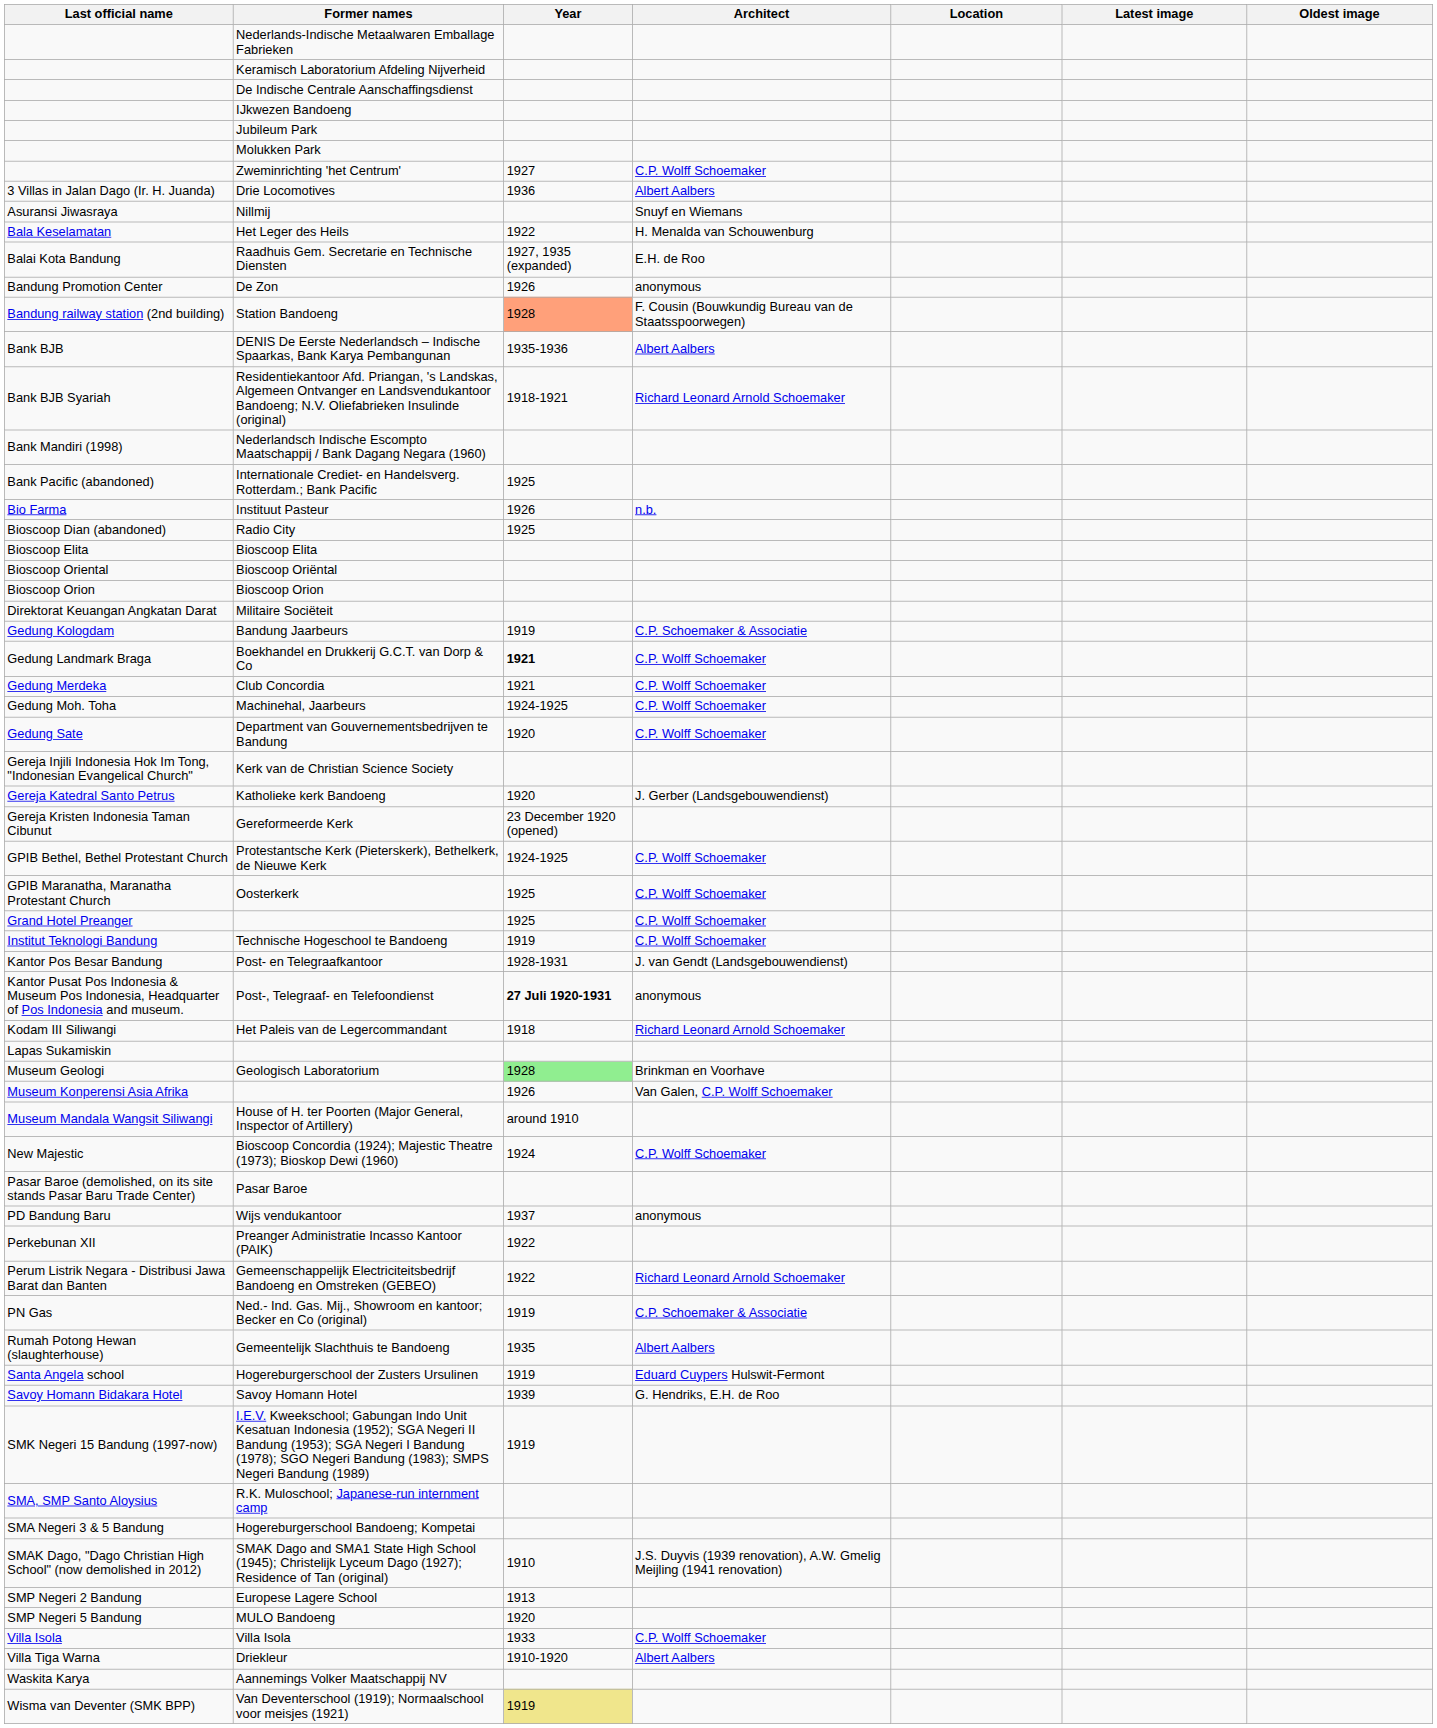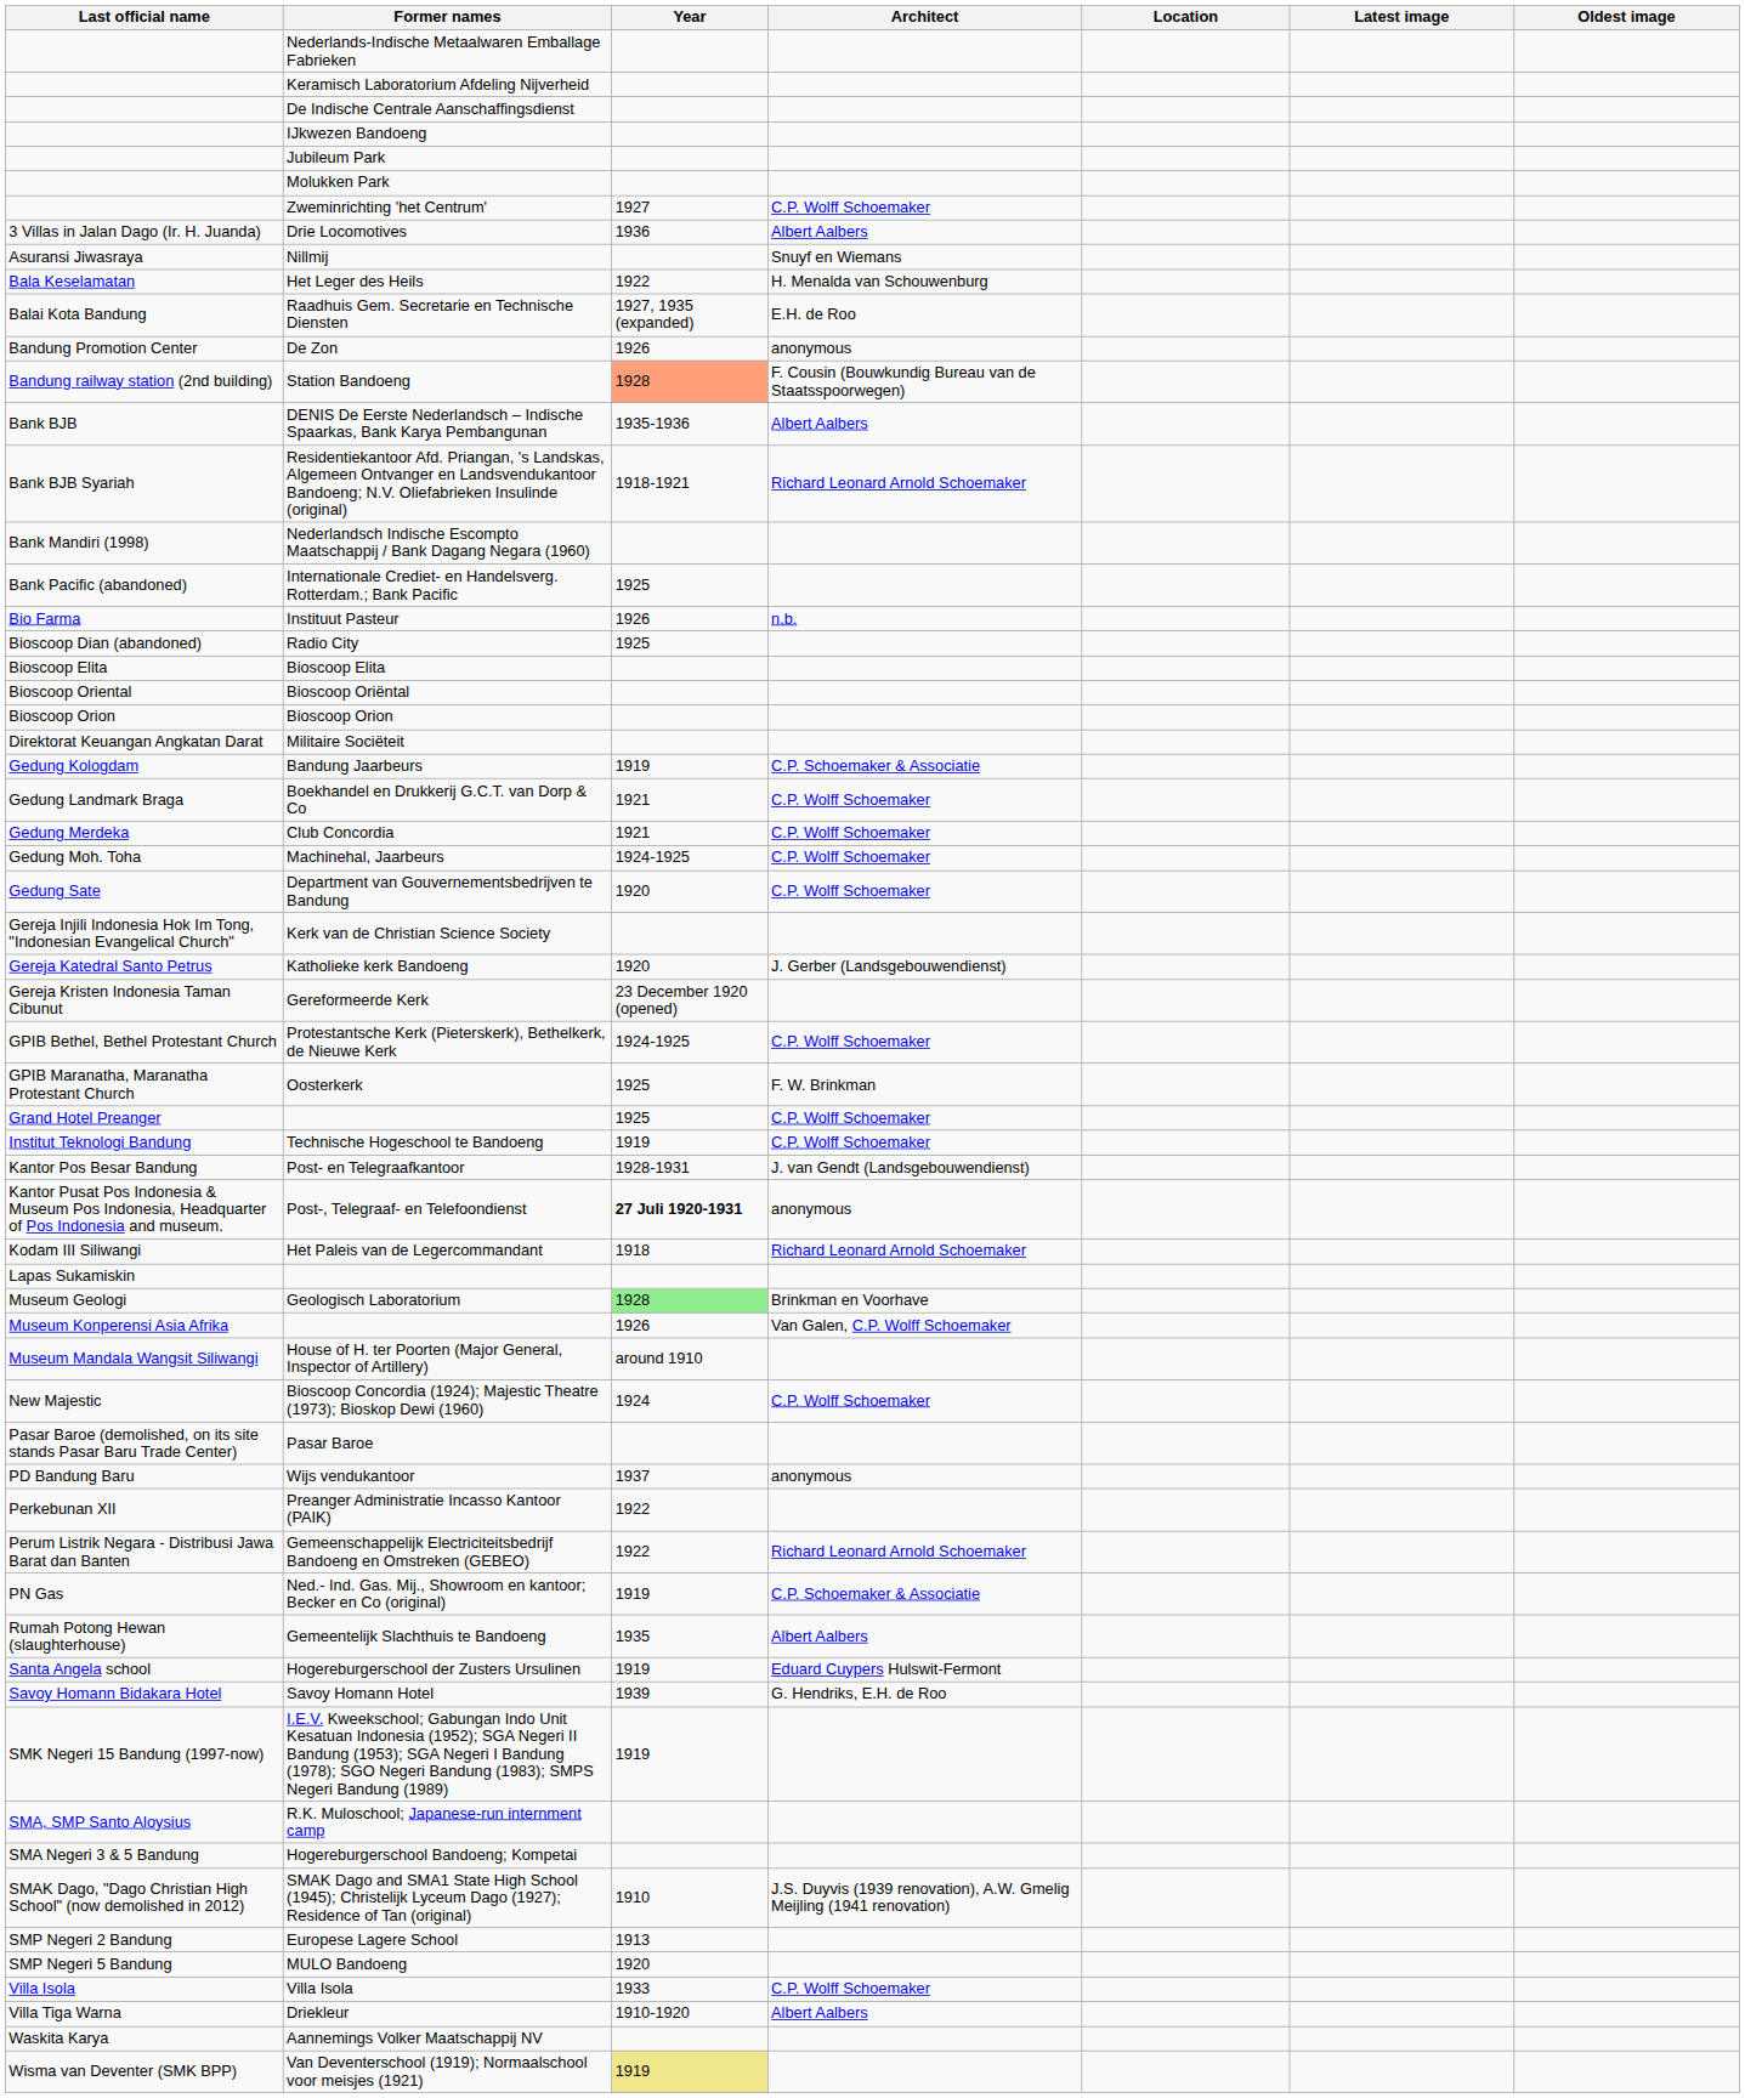Boekhandel en Drukkerij G.C.T. van Dorp & Co | Year: bold -> normal
Oosterkerk | Architect: C.P. Wolff Schoemaker -> F. W. Brinkman
